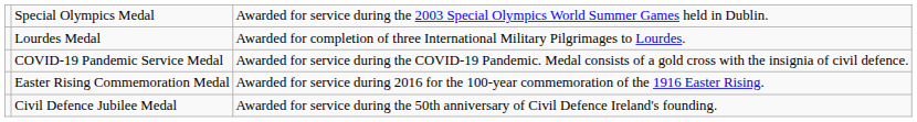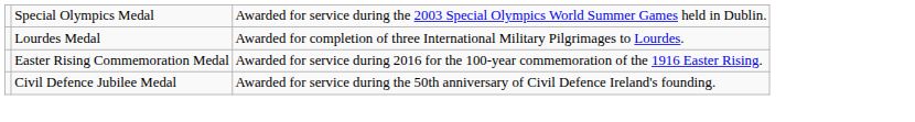- row: COVID-19 Pandemic Service Medal | Awarded for service during the COVID-19 Pandemic. Medal consists of a gold cross with the insignia of civil defence.
